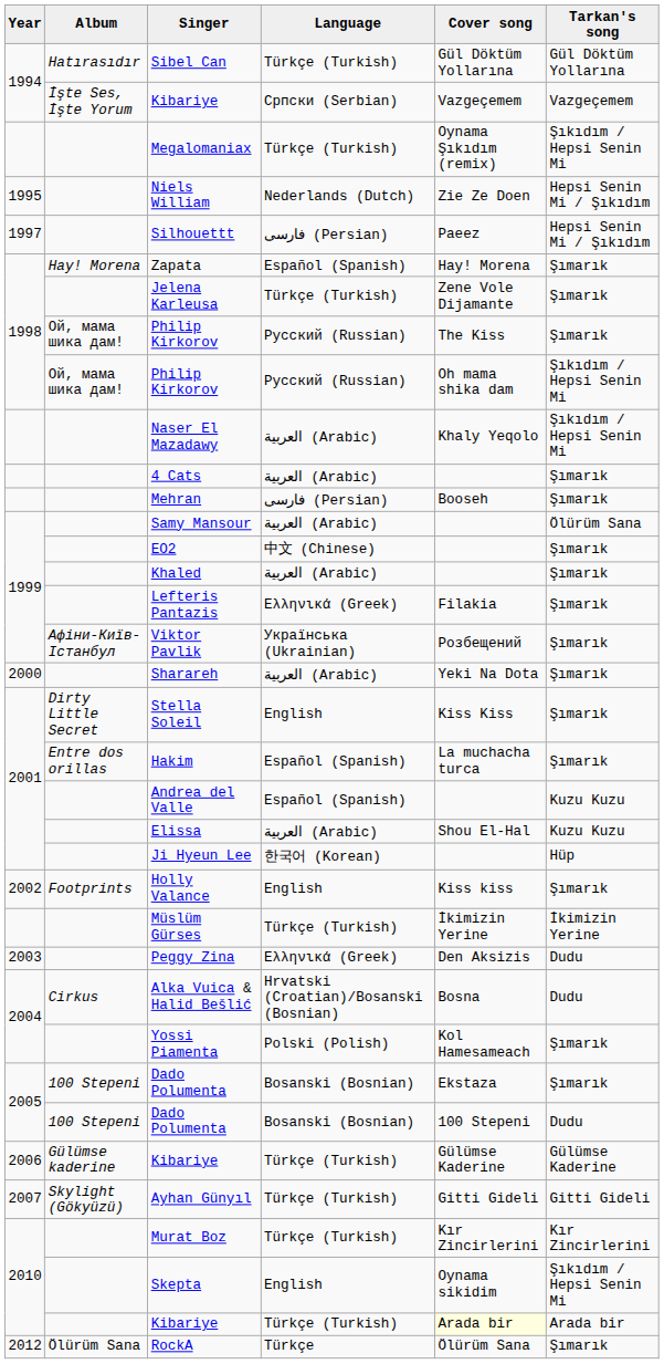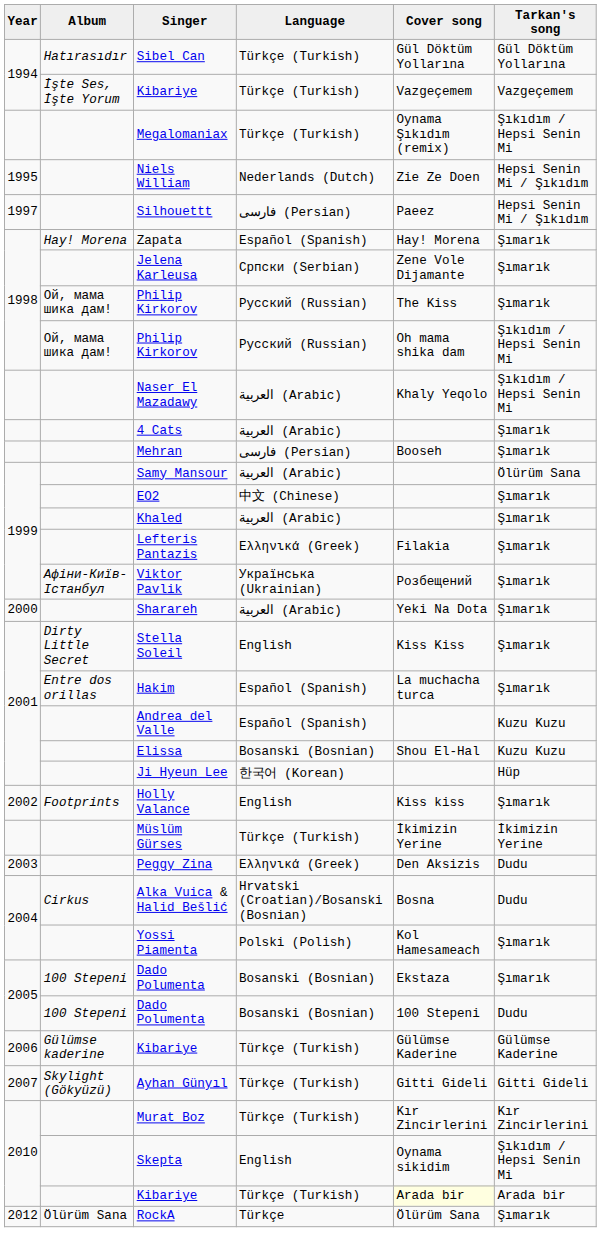1994 / Kibariye | Language: Српски (Serbian) -> Türkçe (Turkish)
Jelena Karleusa | Language: Türkçe (Turkish) -> Српски (Serbian)
Elissa | Language: العربية (Arabic) -> Bosanski (Bosnian)
